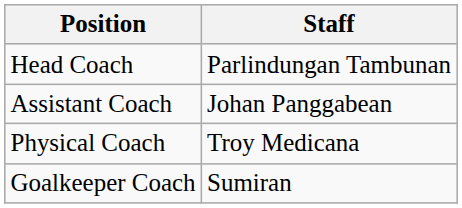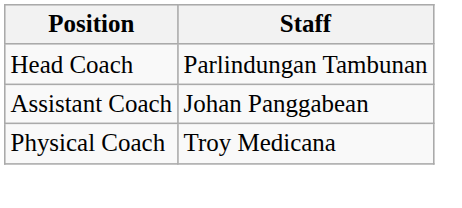- row: Goalkeeper Coach | Sumiran
